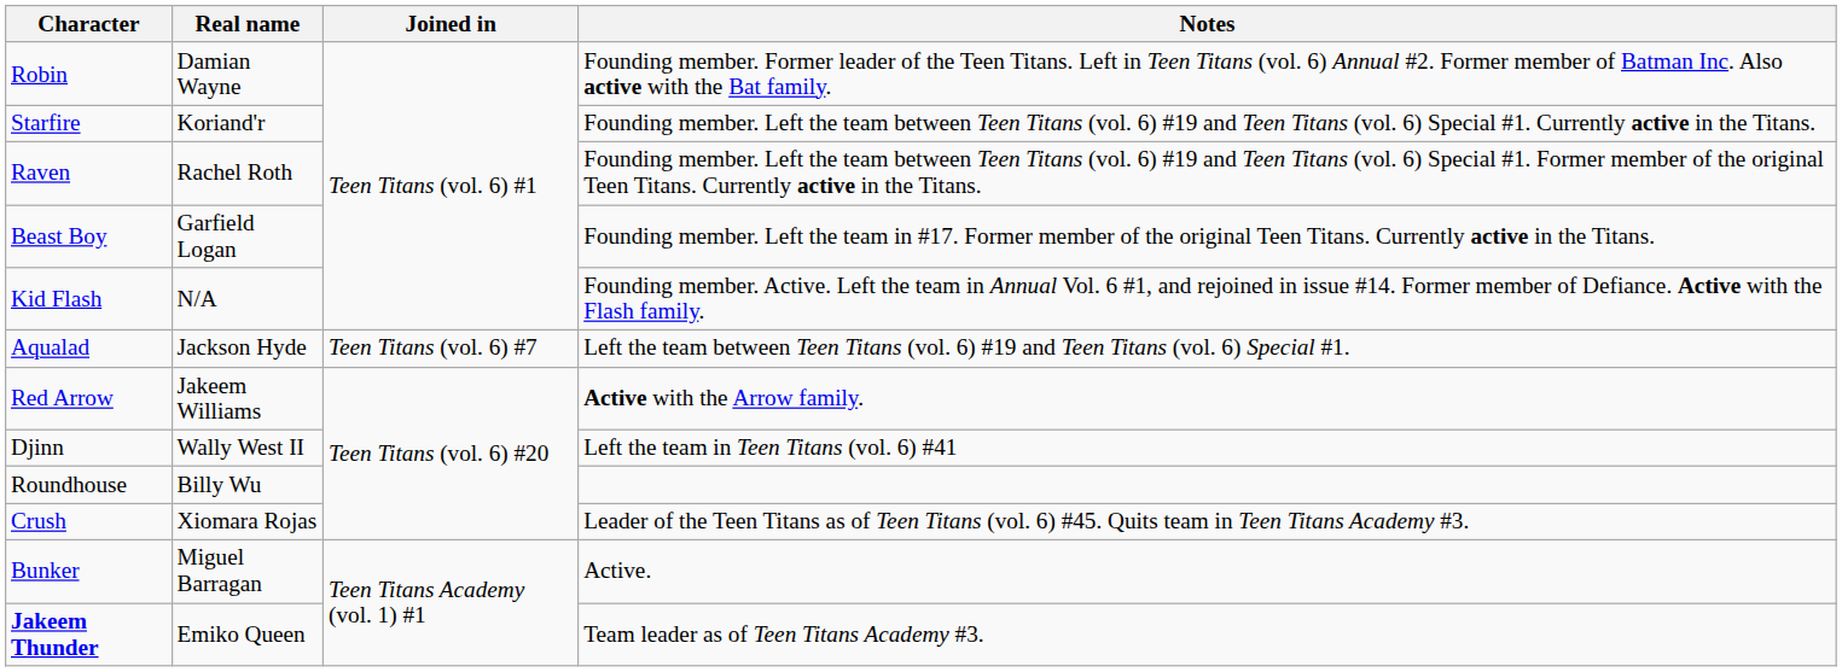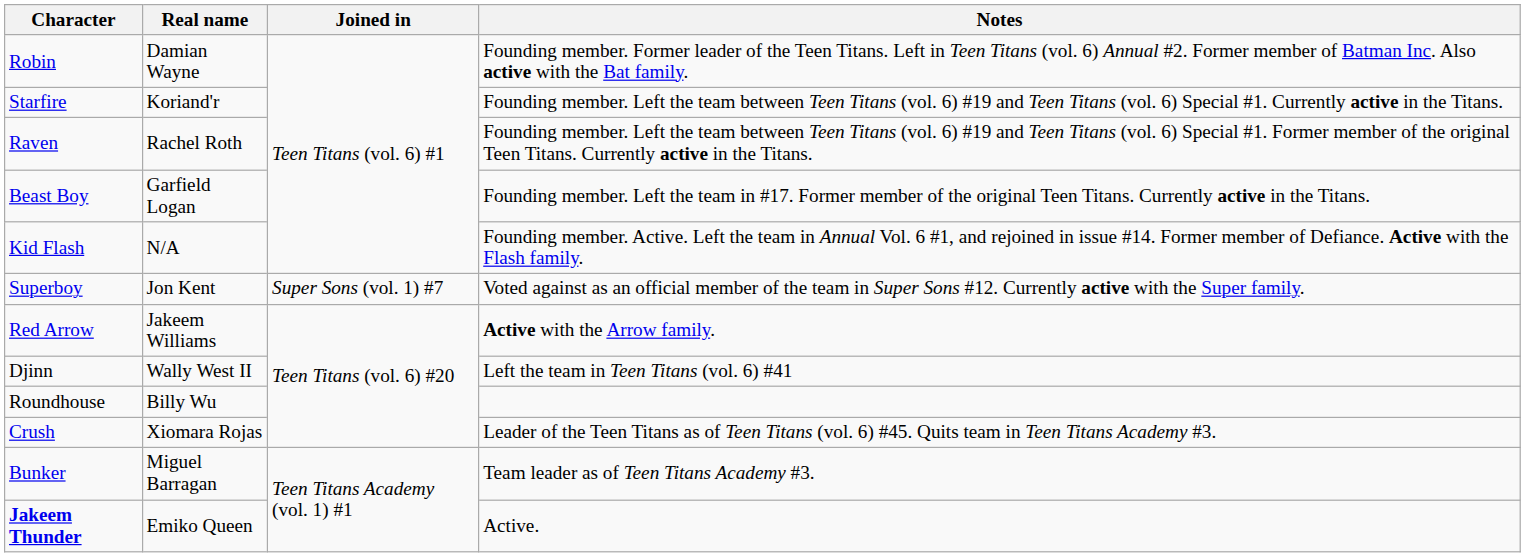- row: Aqualad | Jackson Hyde | Teen Titans (vol. 6) #7 | Left the team between Teen Titans (vol. 6) #19 and Teen Titans (vol. 6) Special #1.
+ row: Superboy | Jon Kent | Super Sons (vol. 1) #7 | Voted against as an official member of the team in Super Sons #12. Currently active with the Super family.
Bunker | Notes: Active. -> Team leader as of Teen Titans Academy #3.
Jakeem Thunder | Notes: Team leader as of Teen Titans Academy #3. -> Active.
